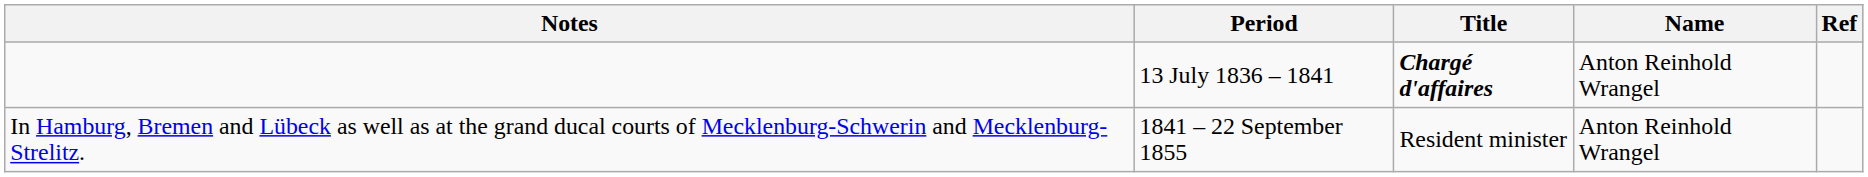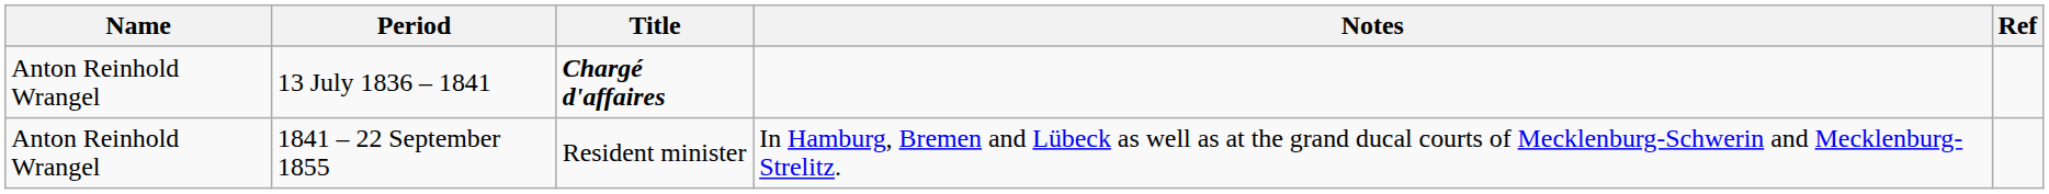columns swapped: Name <-> Notes
